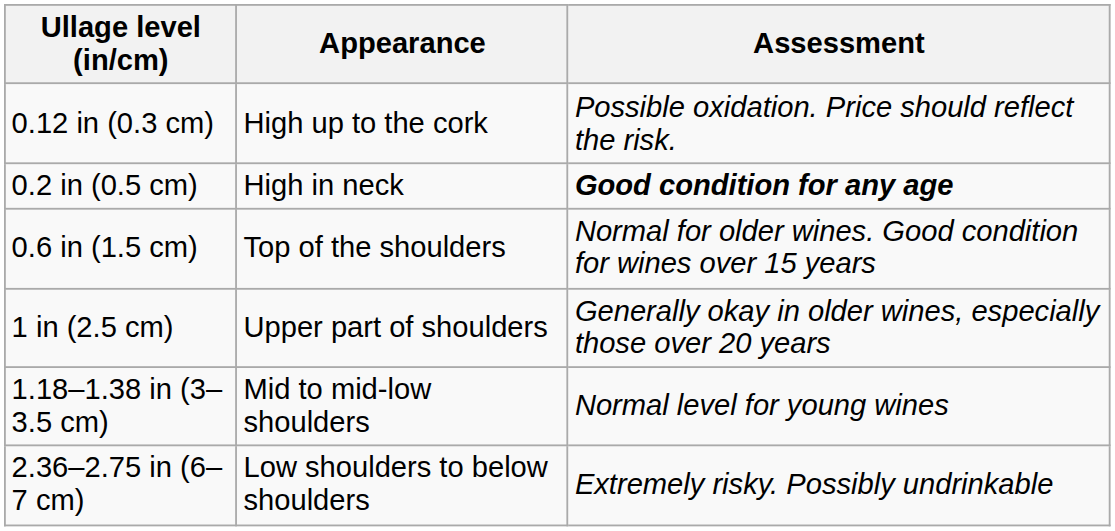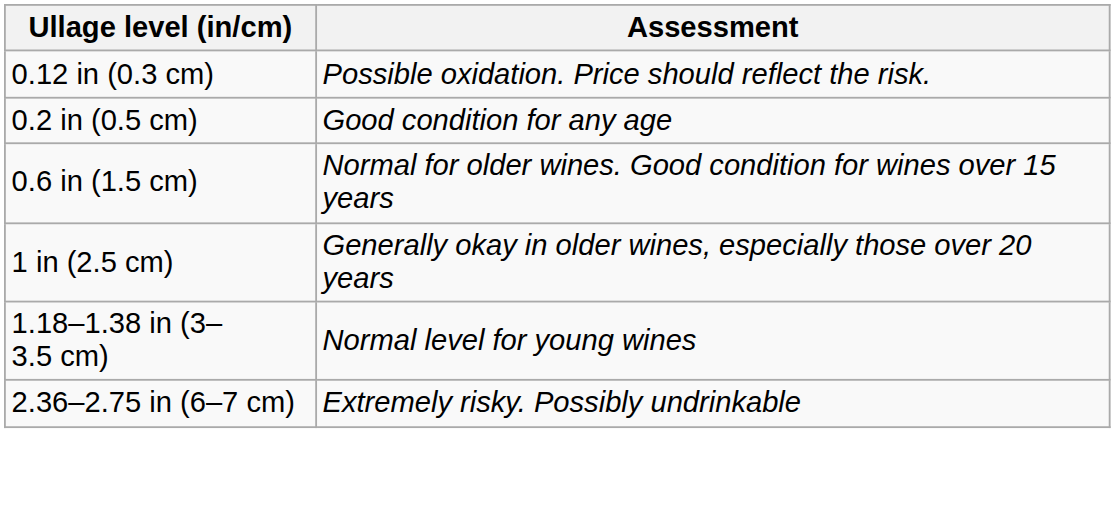- column: Appearance | High up to the cork | High in neck | Top of the shoulders | Upper part of shoulders | Mid to mid-low shoulders | Low shoulders to below shoulders
0.2 in (0.5 cm) | Assessment: bold -> normal
